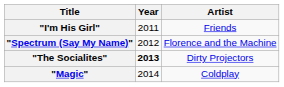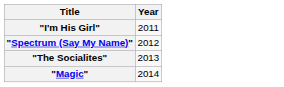- column: Artist | Friends | Florence and the Machine | Dirty Projectors | Coldplay
"The Socialites" | Year: bold -> normal
